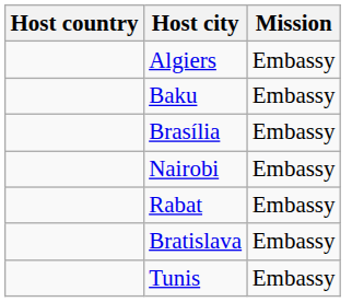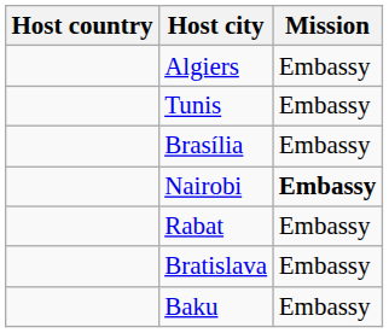rows swapped: Baku <-> Tunis
Nairobi | Mission: normal -> bold
